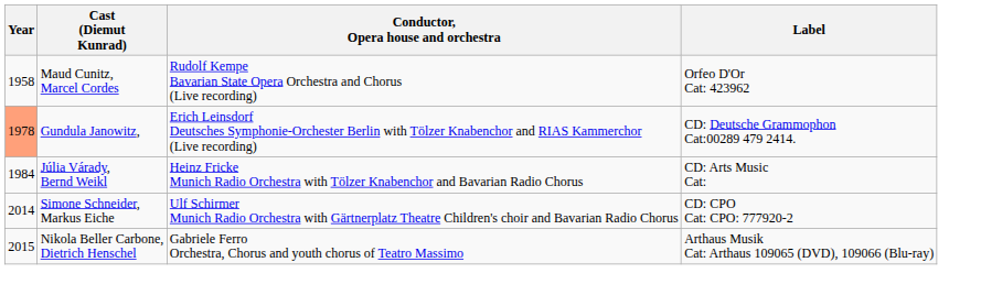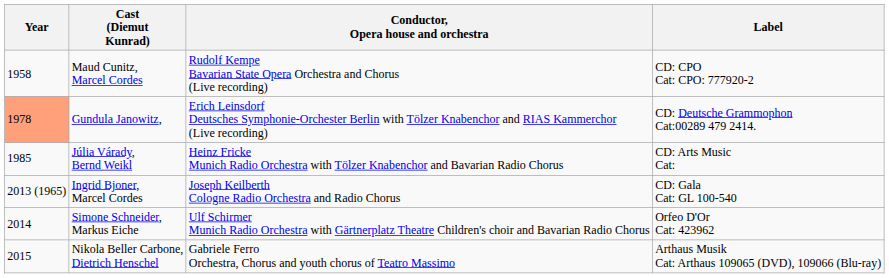Maud Cunitz, Marcel Cordes | Label: Orfeo D'Or Cat: 423962 -> CD: CPO Cat: CPO: 777920-2
Júlia Várady, Bernd Weikl | Year: 1984 -> 1985
+ row: 2013 (1965) | Ingrid Bjoner, Marcel Cordes | Joseph Keilberth Cologne Radio Orchestra and Radio Chorus | CD: Gala Cat: GL 100-540
Simone Schneider, Markus Eiche | Label: CD: CPO Cat: CPO: 777920-2 -> Orfeo D'Or Cat: 423962
